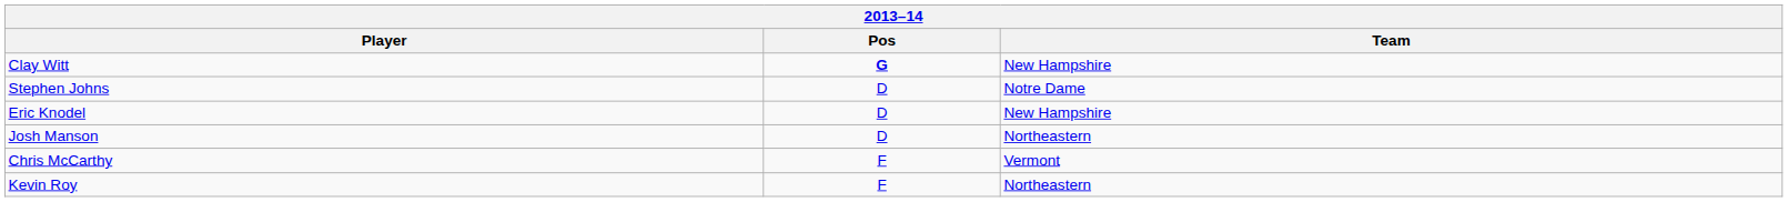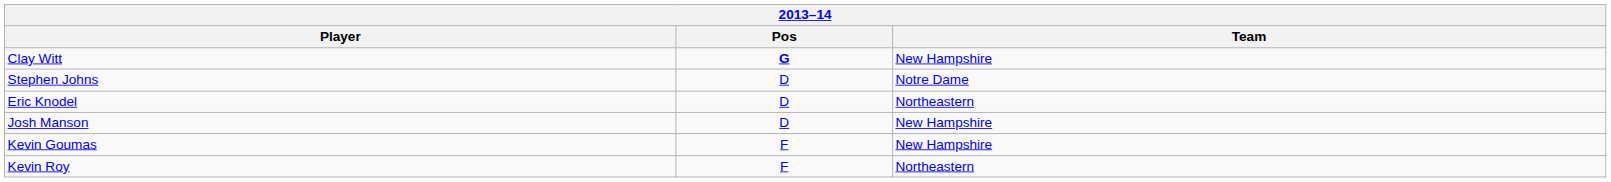Eric Knodel | Team: New Hampshire -> Northeastern
Josh Manson | Team: Northeastern -> New Hampshire
+ row: Kevin Goumas | F | New Hampshire
- row: Chris McCarthy | F | Vermont
